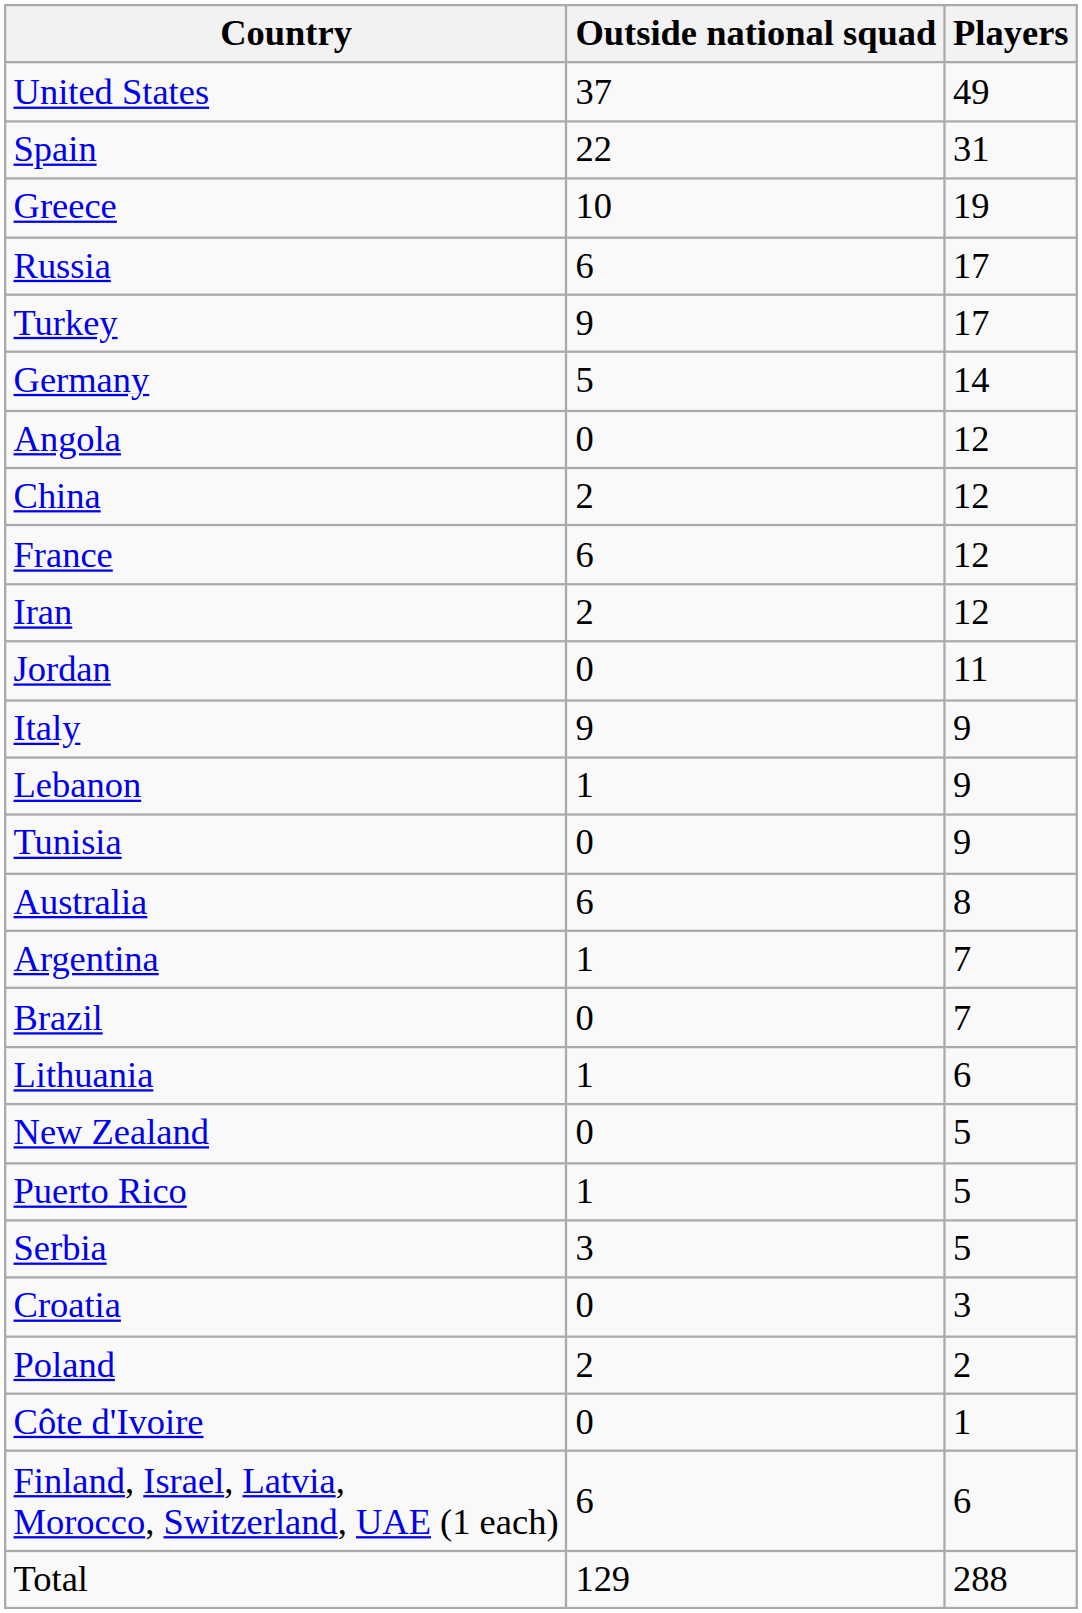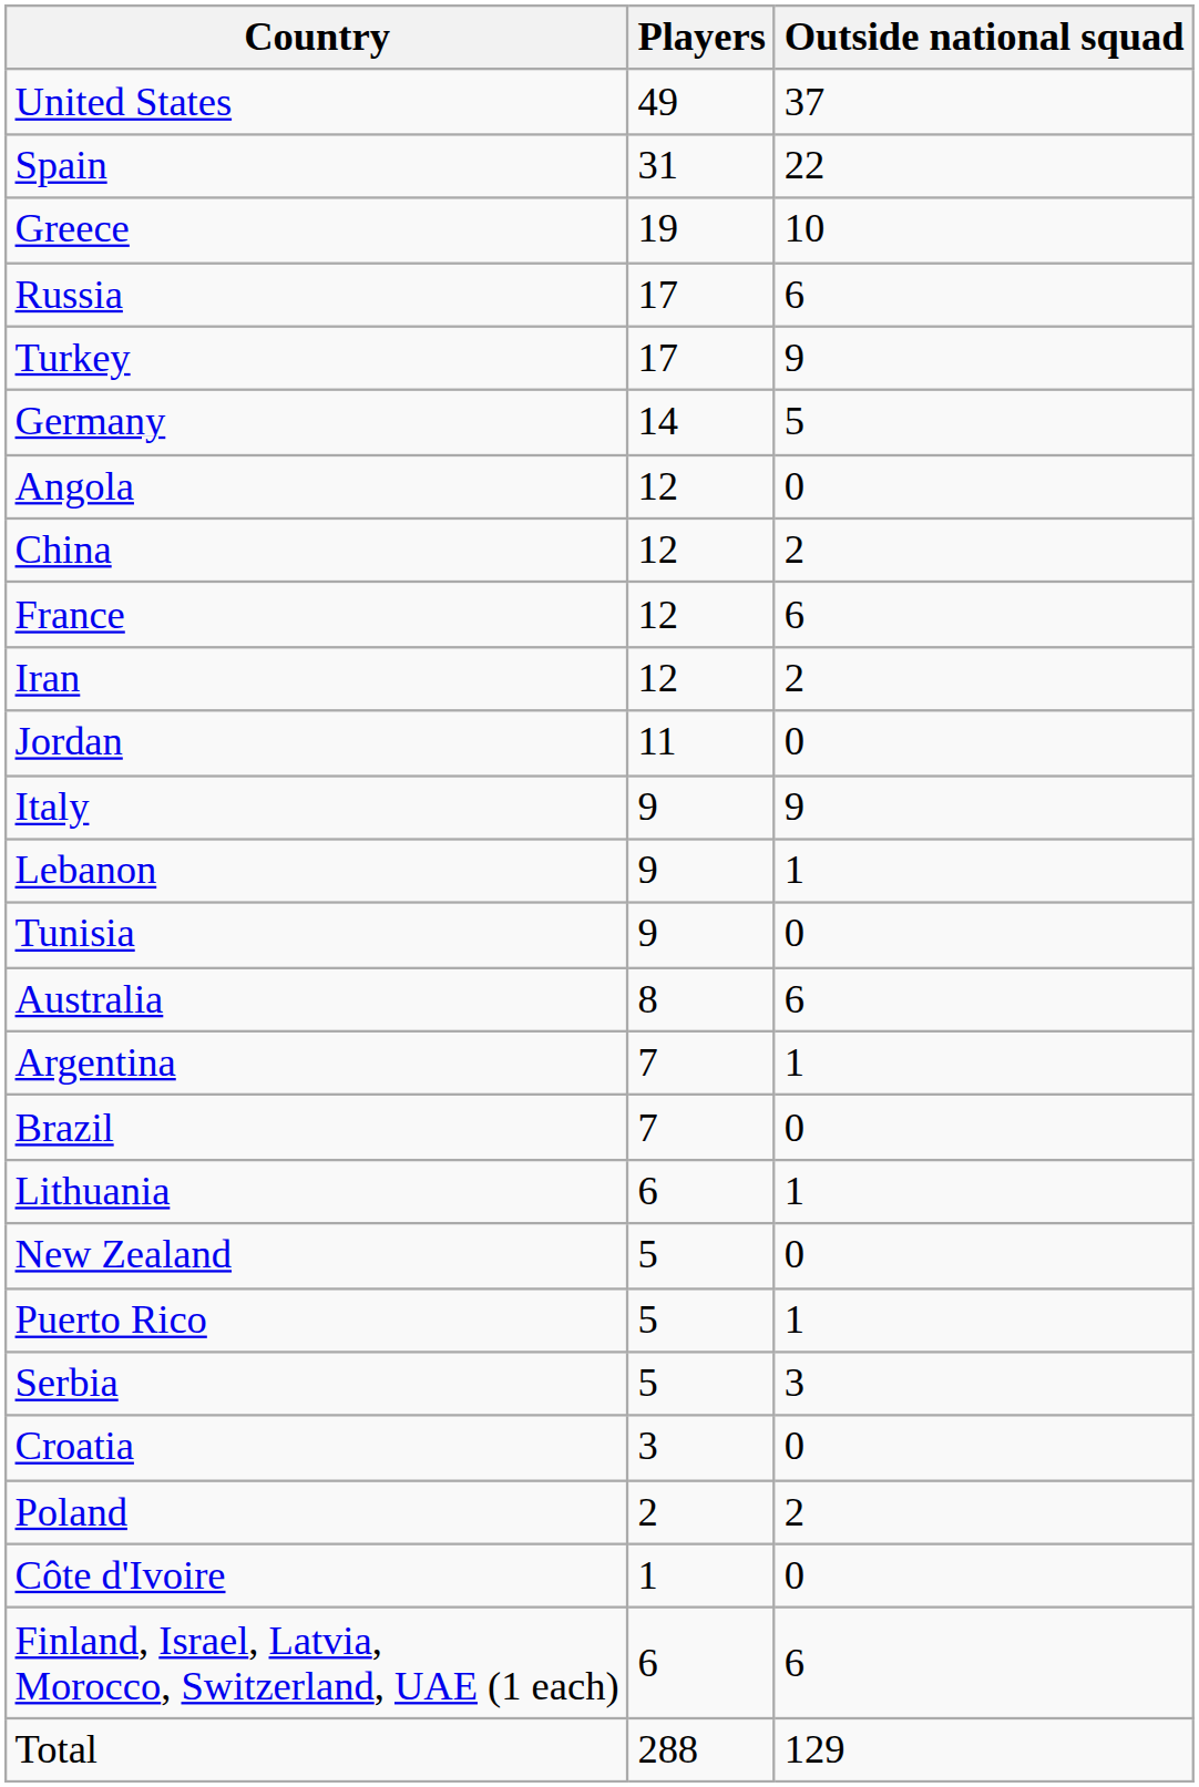columns swapped: Players <-> Outside national squad
